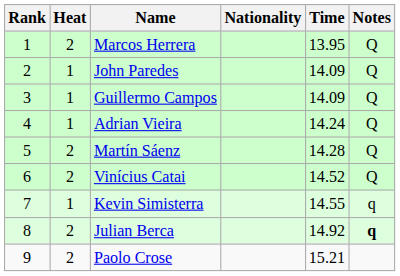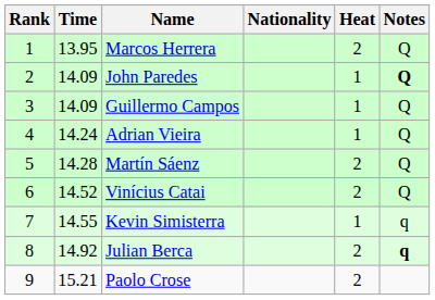columns swapped: Heat <-> Time
John Paredes | Notes: normal -> bold
